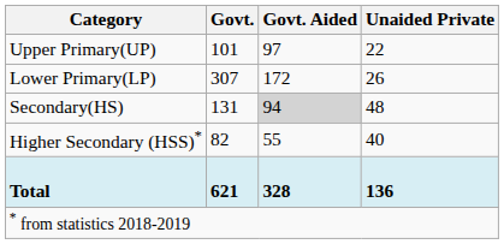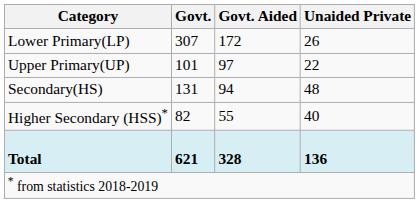rows swapped: Lower Primary(LP) <-> Upper Primary(UP)
Secondary(HS) | Govt. Aided: lightgrey background -> no background
